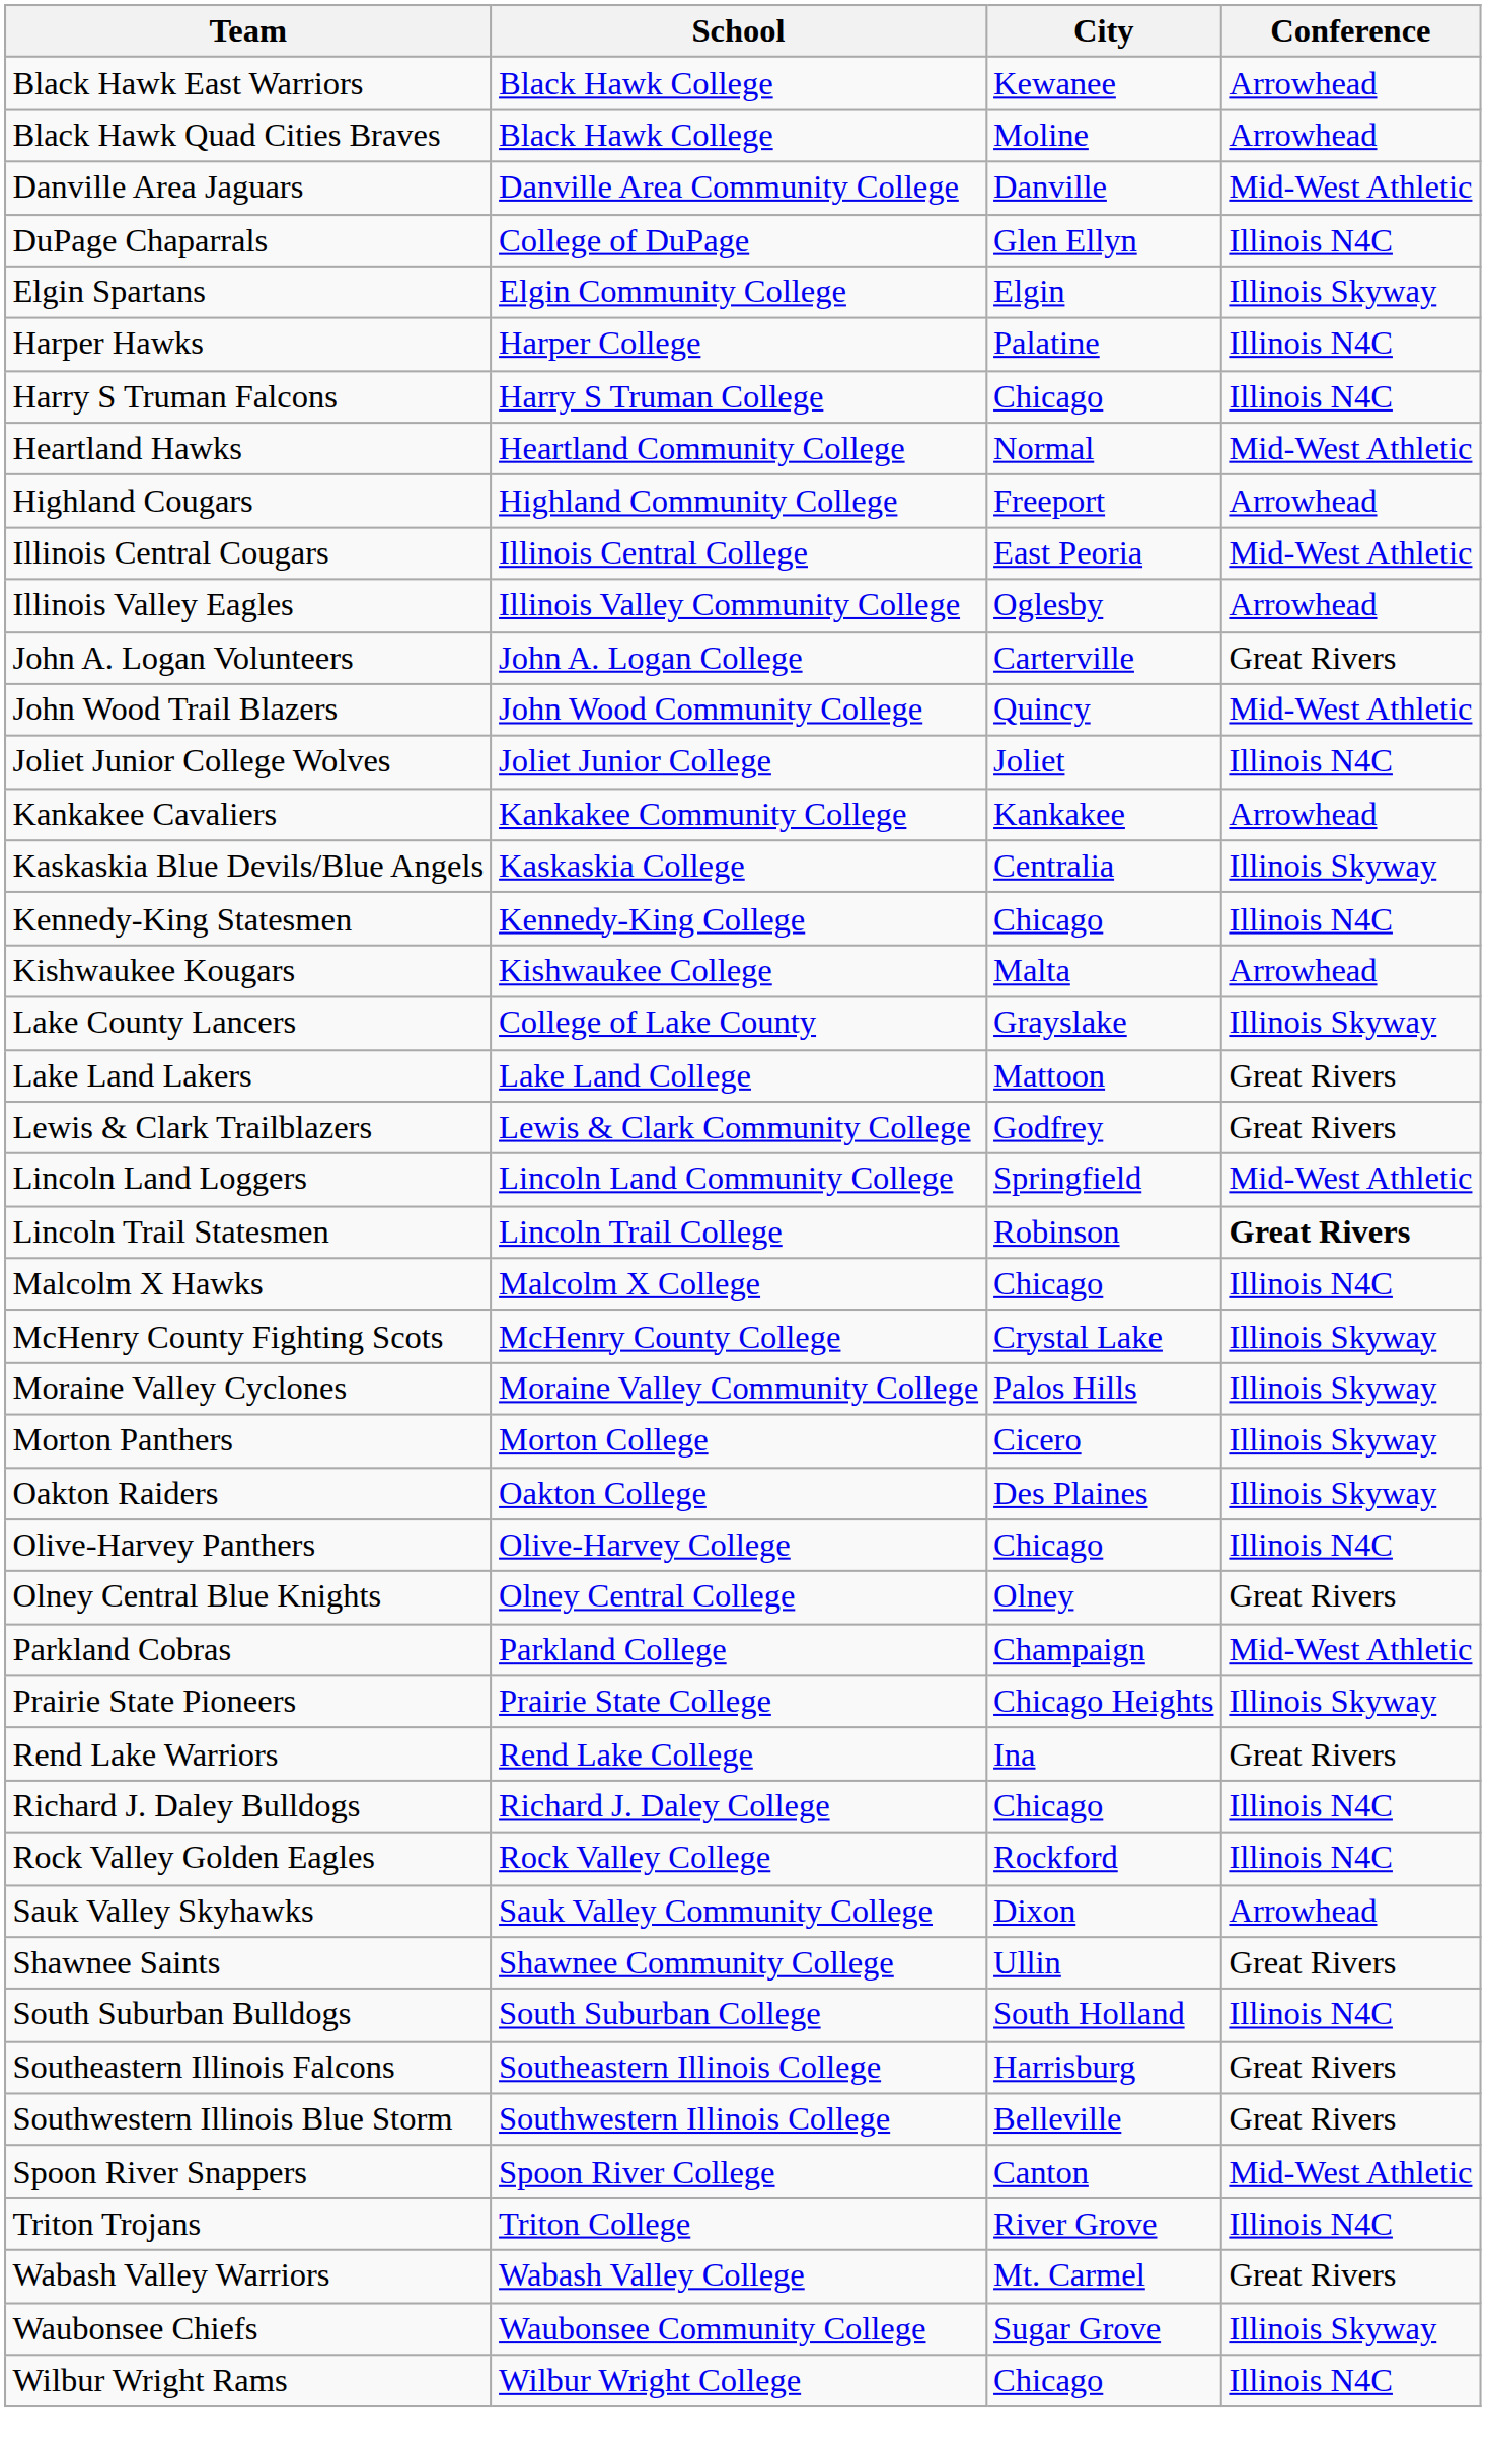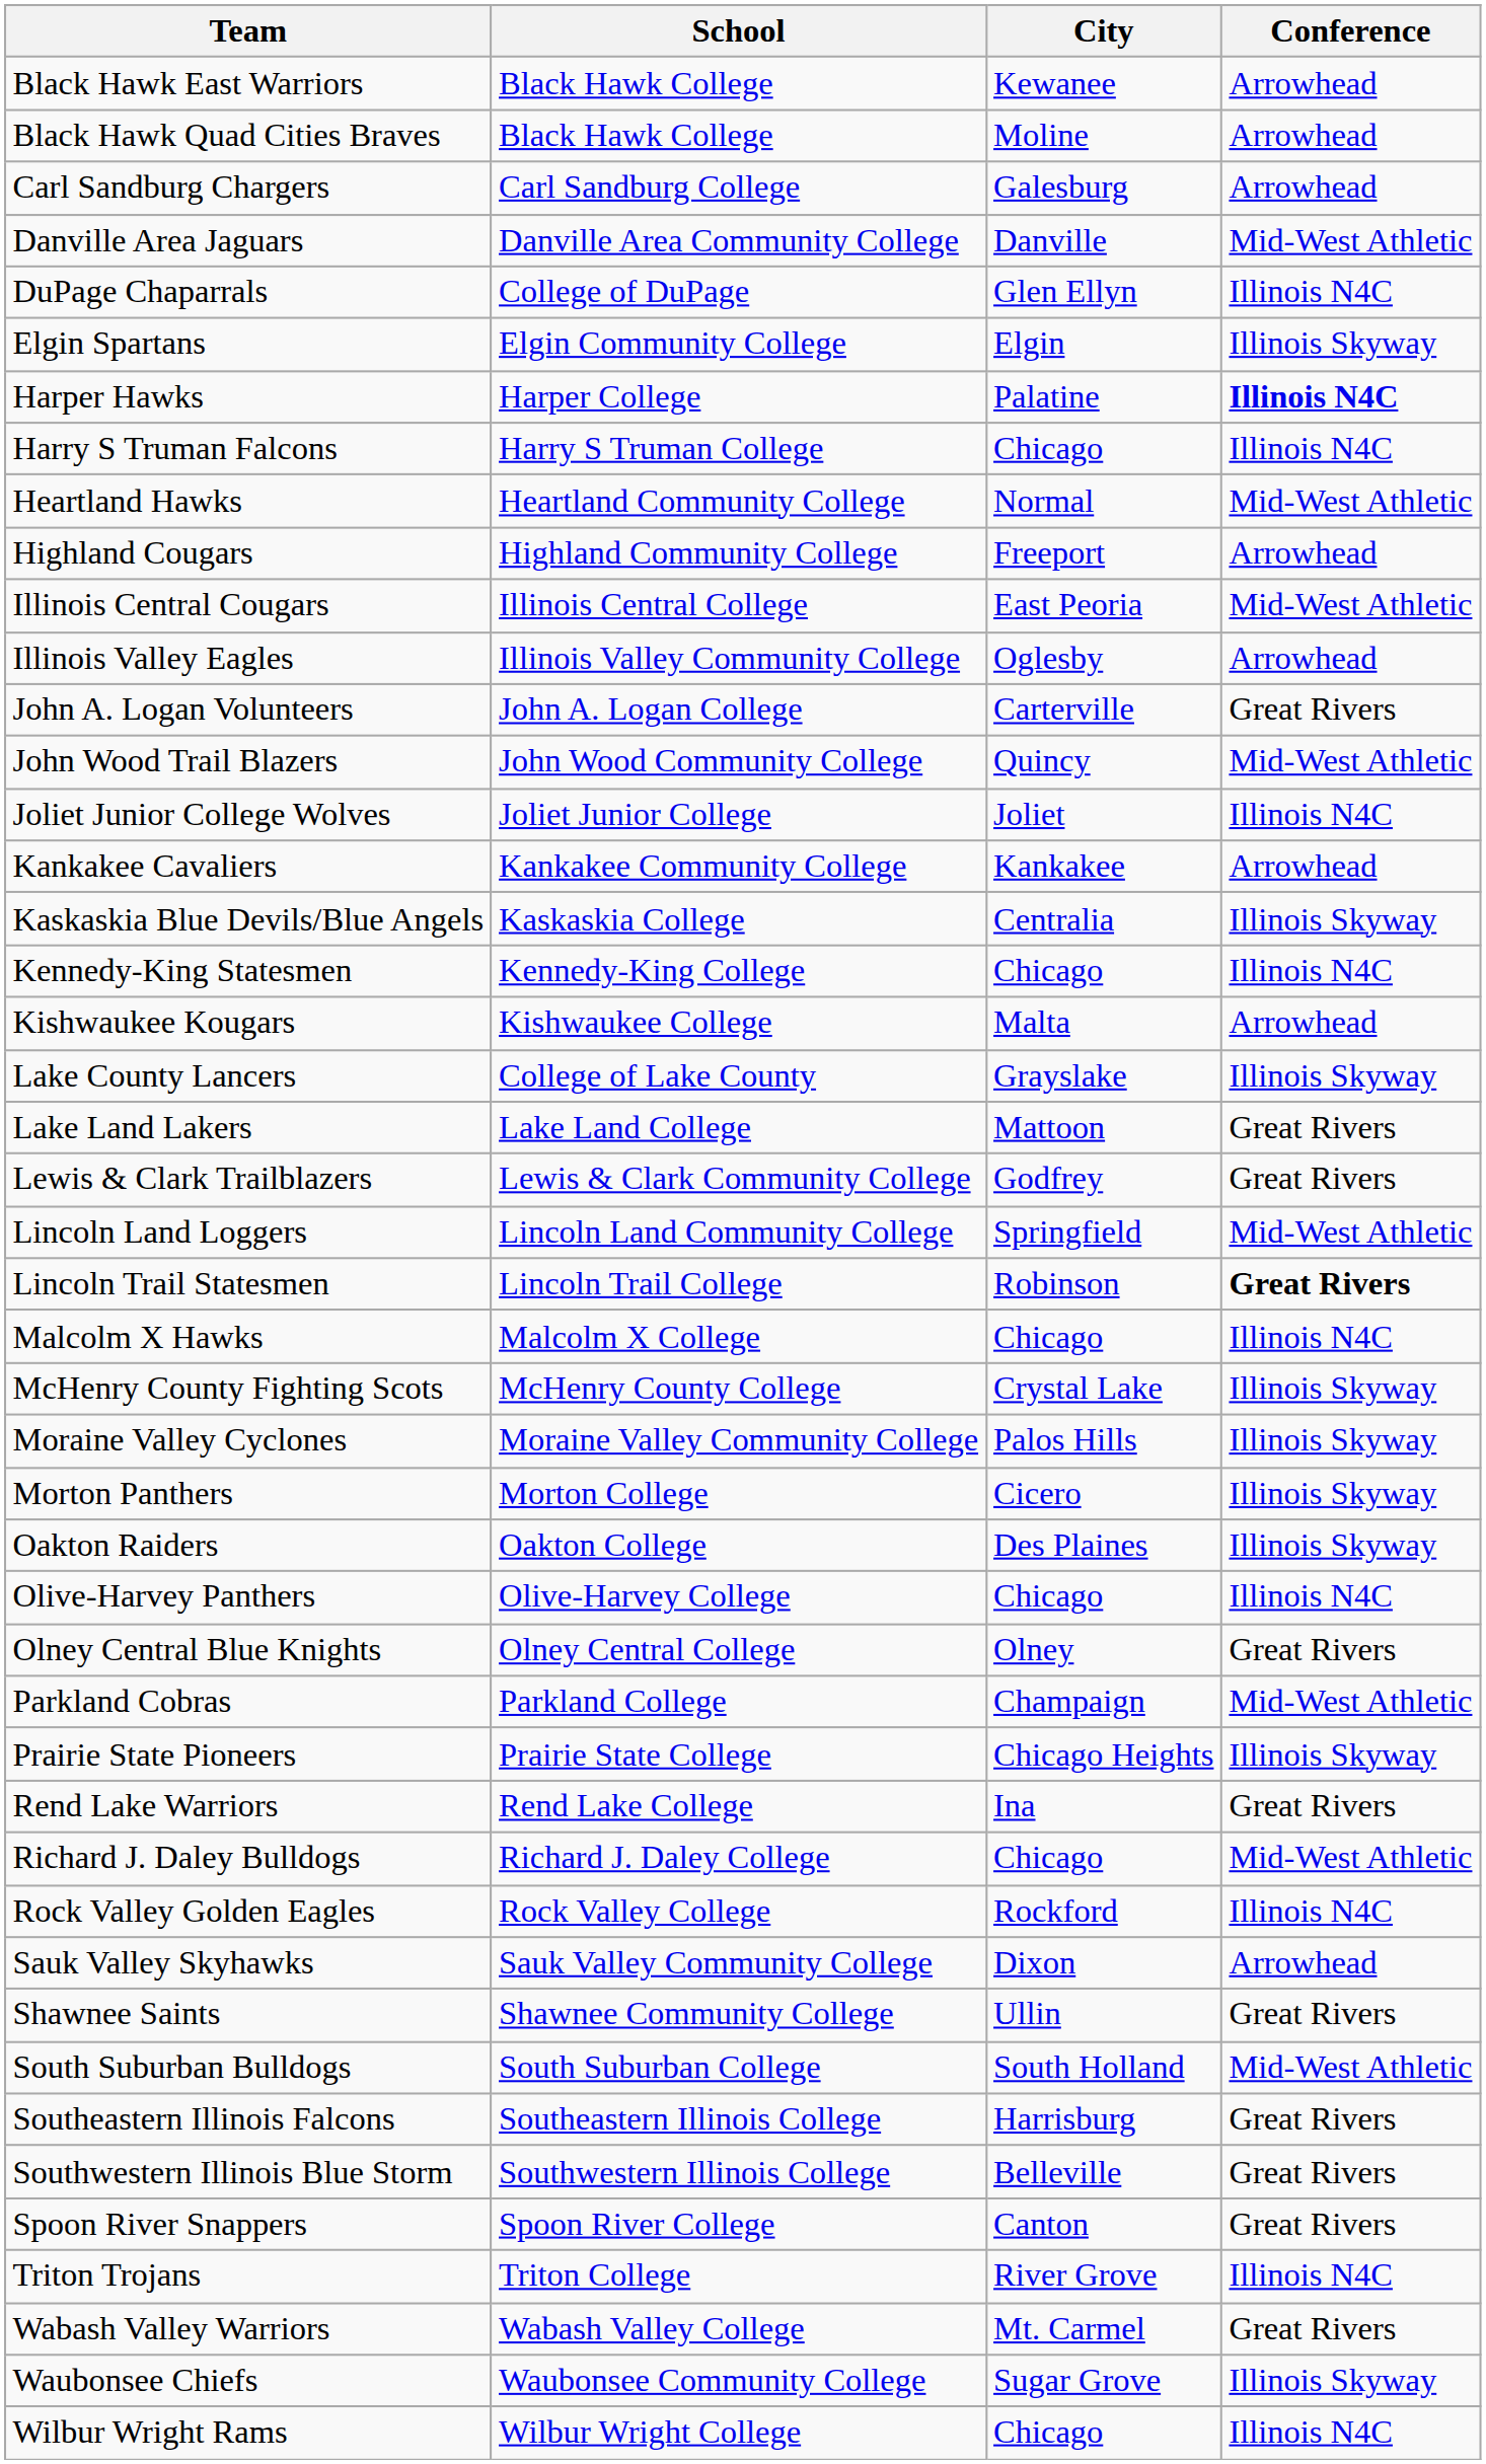+ row: Carl Sandburg Chargers | Carl Sandburg College | Galesburg | Arrowhead
Harper Hawks | Conference: normal -> bold
Richard J. Daley Bulldogs | Conference: Illinois N4C -> Mid-West Athletic
South Suburban Bulldogs | Conference: Illinois N4C -> Mid-West Athletic
Spoon River Snappers | Conference: Mid-West Athletic -> Great Rivers
